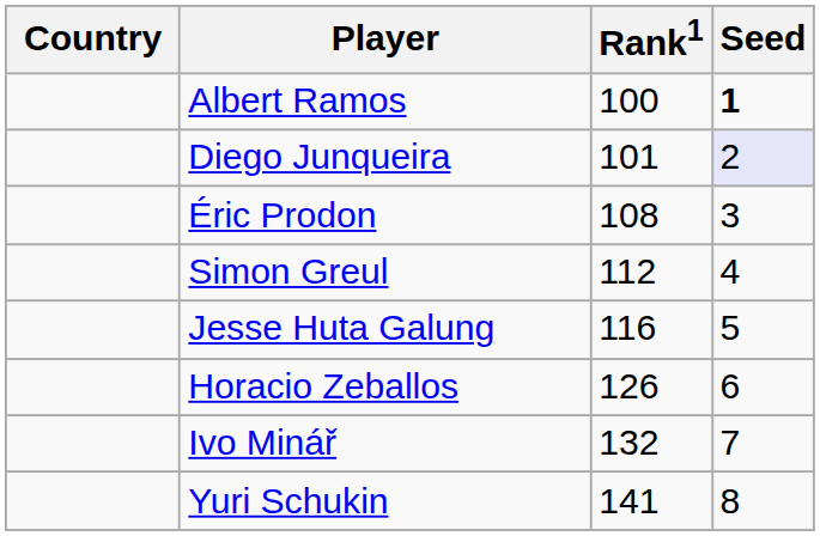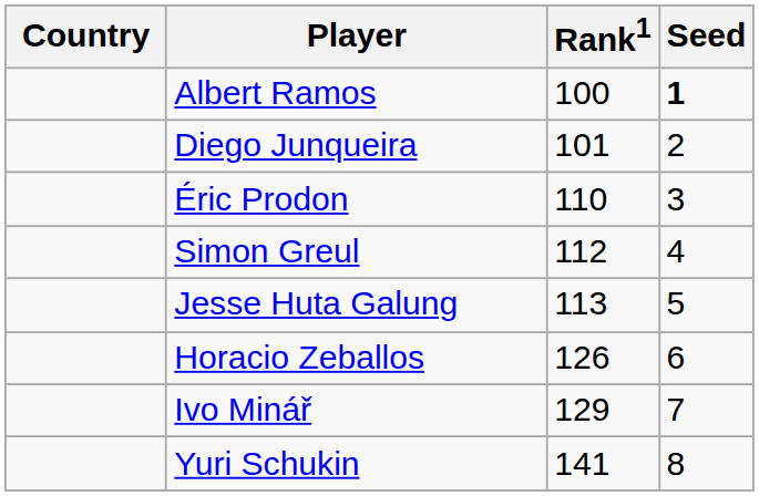Diego Junqueira | Seed: lavender background -> no background
Éric Prodon | Rank1: 108 -> 110
Jesse Huta Galung | Rank1: 116 -> 113
Ivo Minář | Rank1: 132 -> 129
